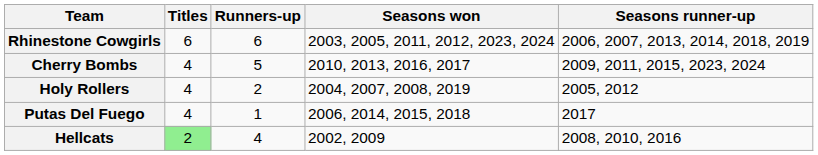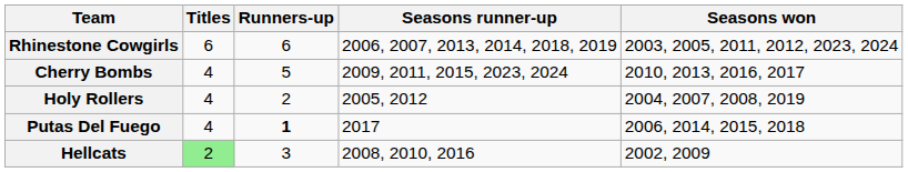columns swapped: Seasons won <-> Seasons runner-up
Putas Del Fuego | Runners-up: normal -> bold
Hellcats | Runners-up: 4 -> 3
